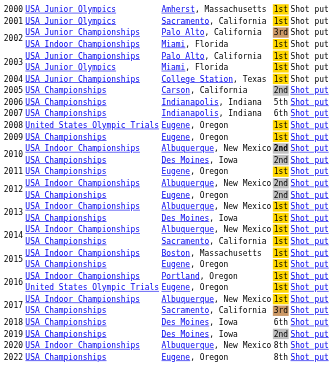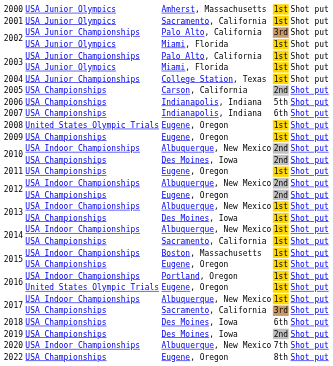2002 / Miami, Florida | column 2: USA Indoor Championships -> USA Junior Olympics
2010 / Albuquerque, New Mexico | column 4: bold -> normal
2020 | column 4: 8th -> 7th
